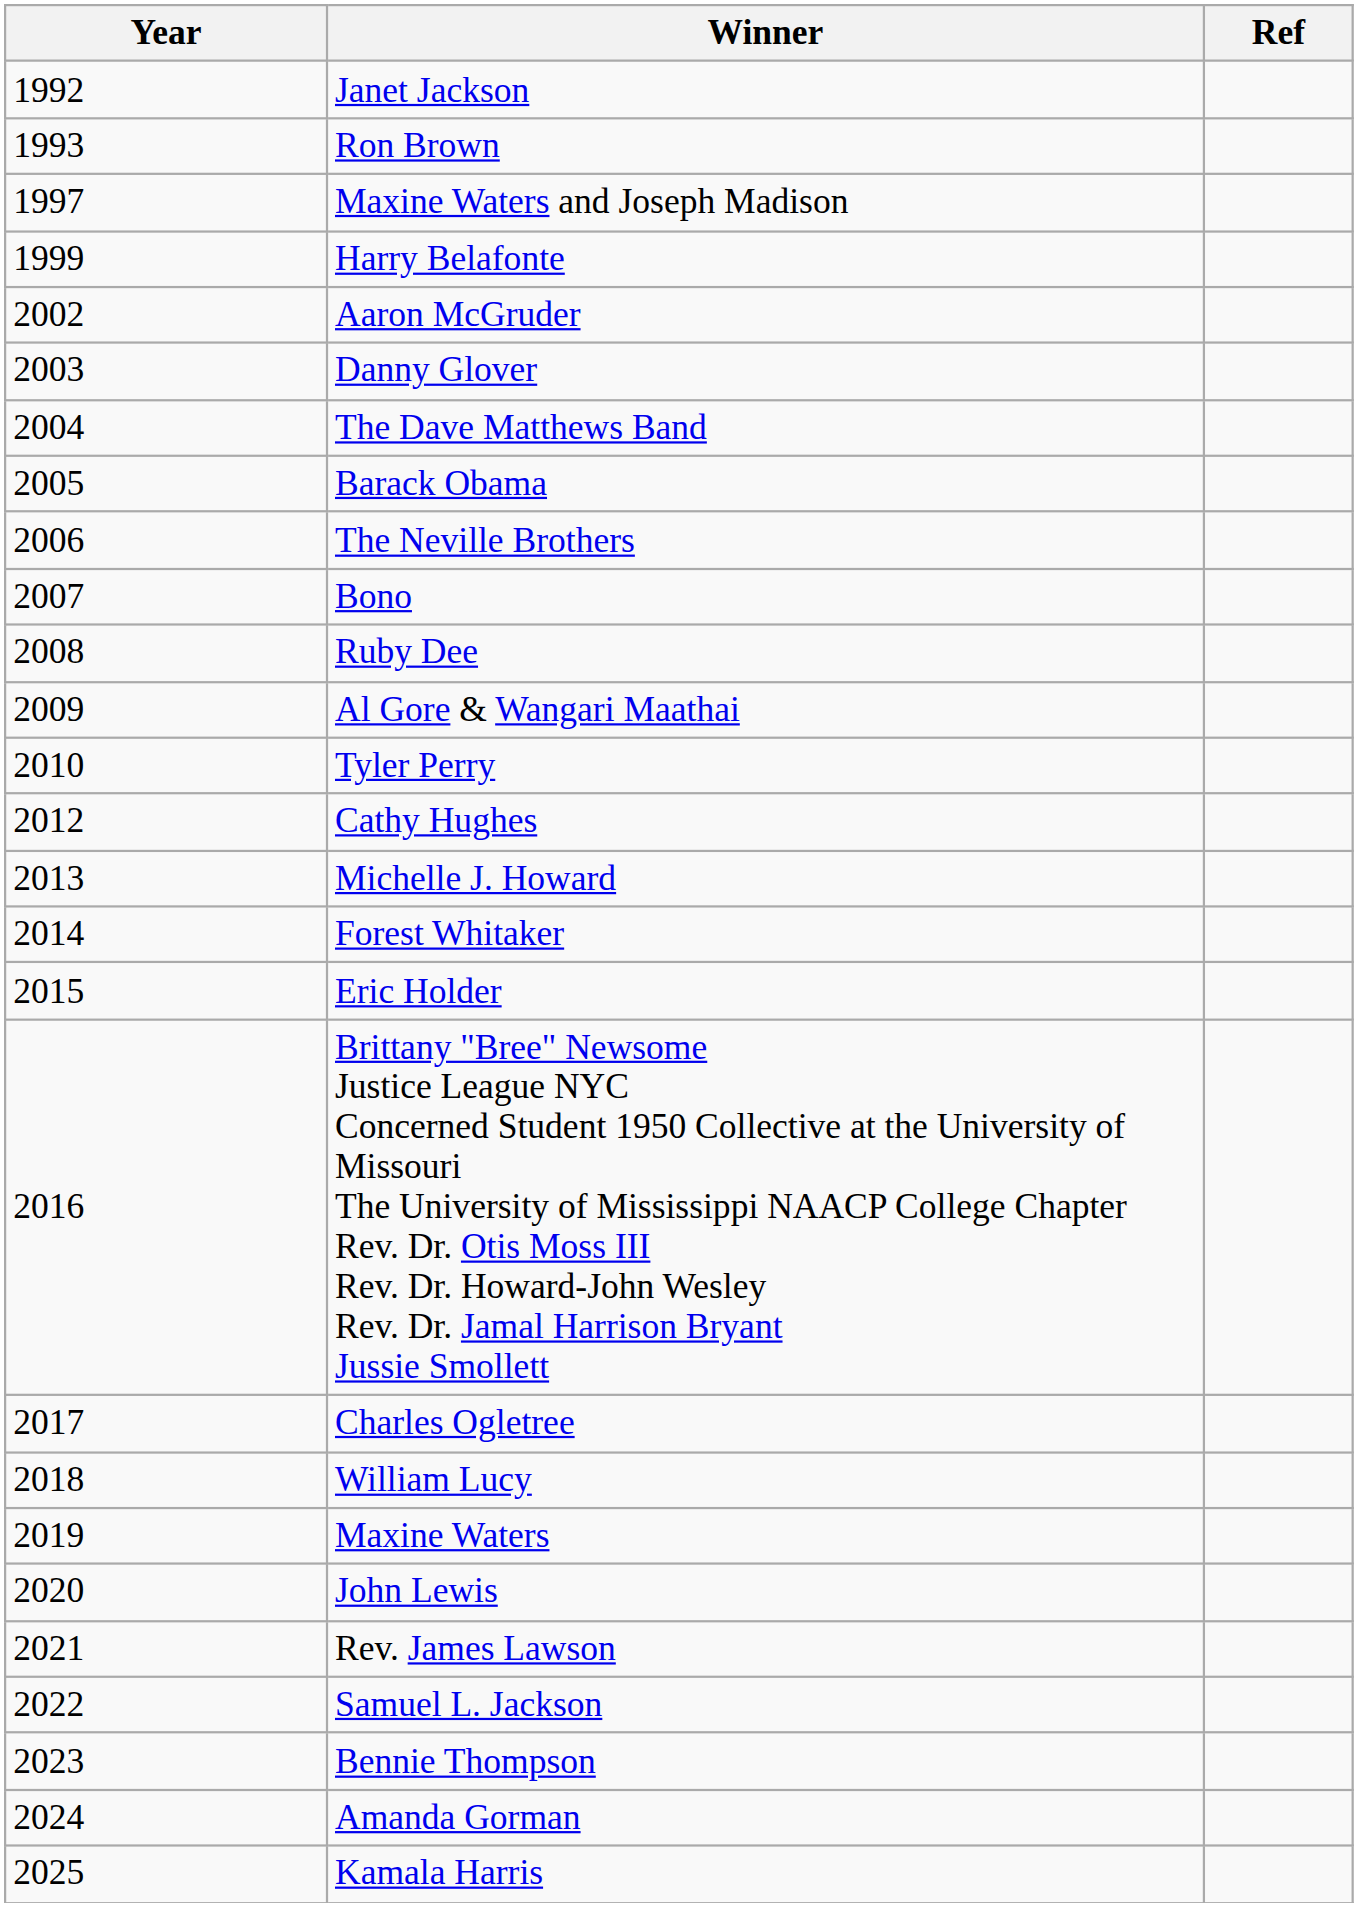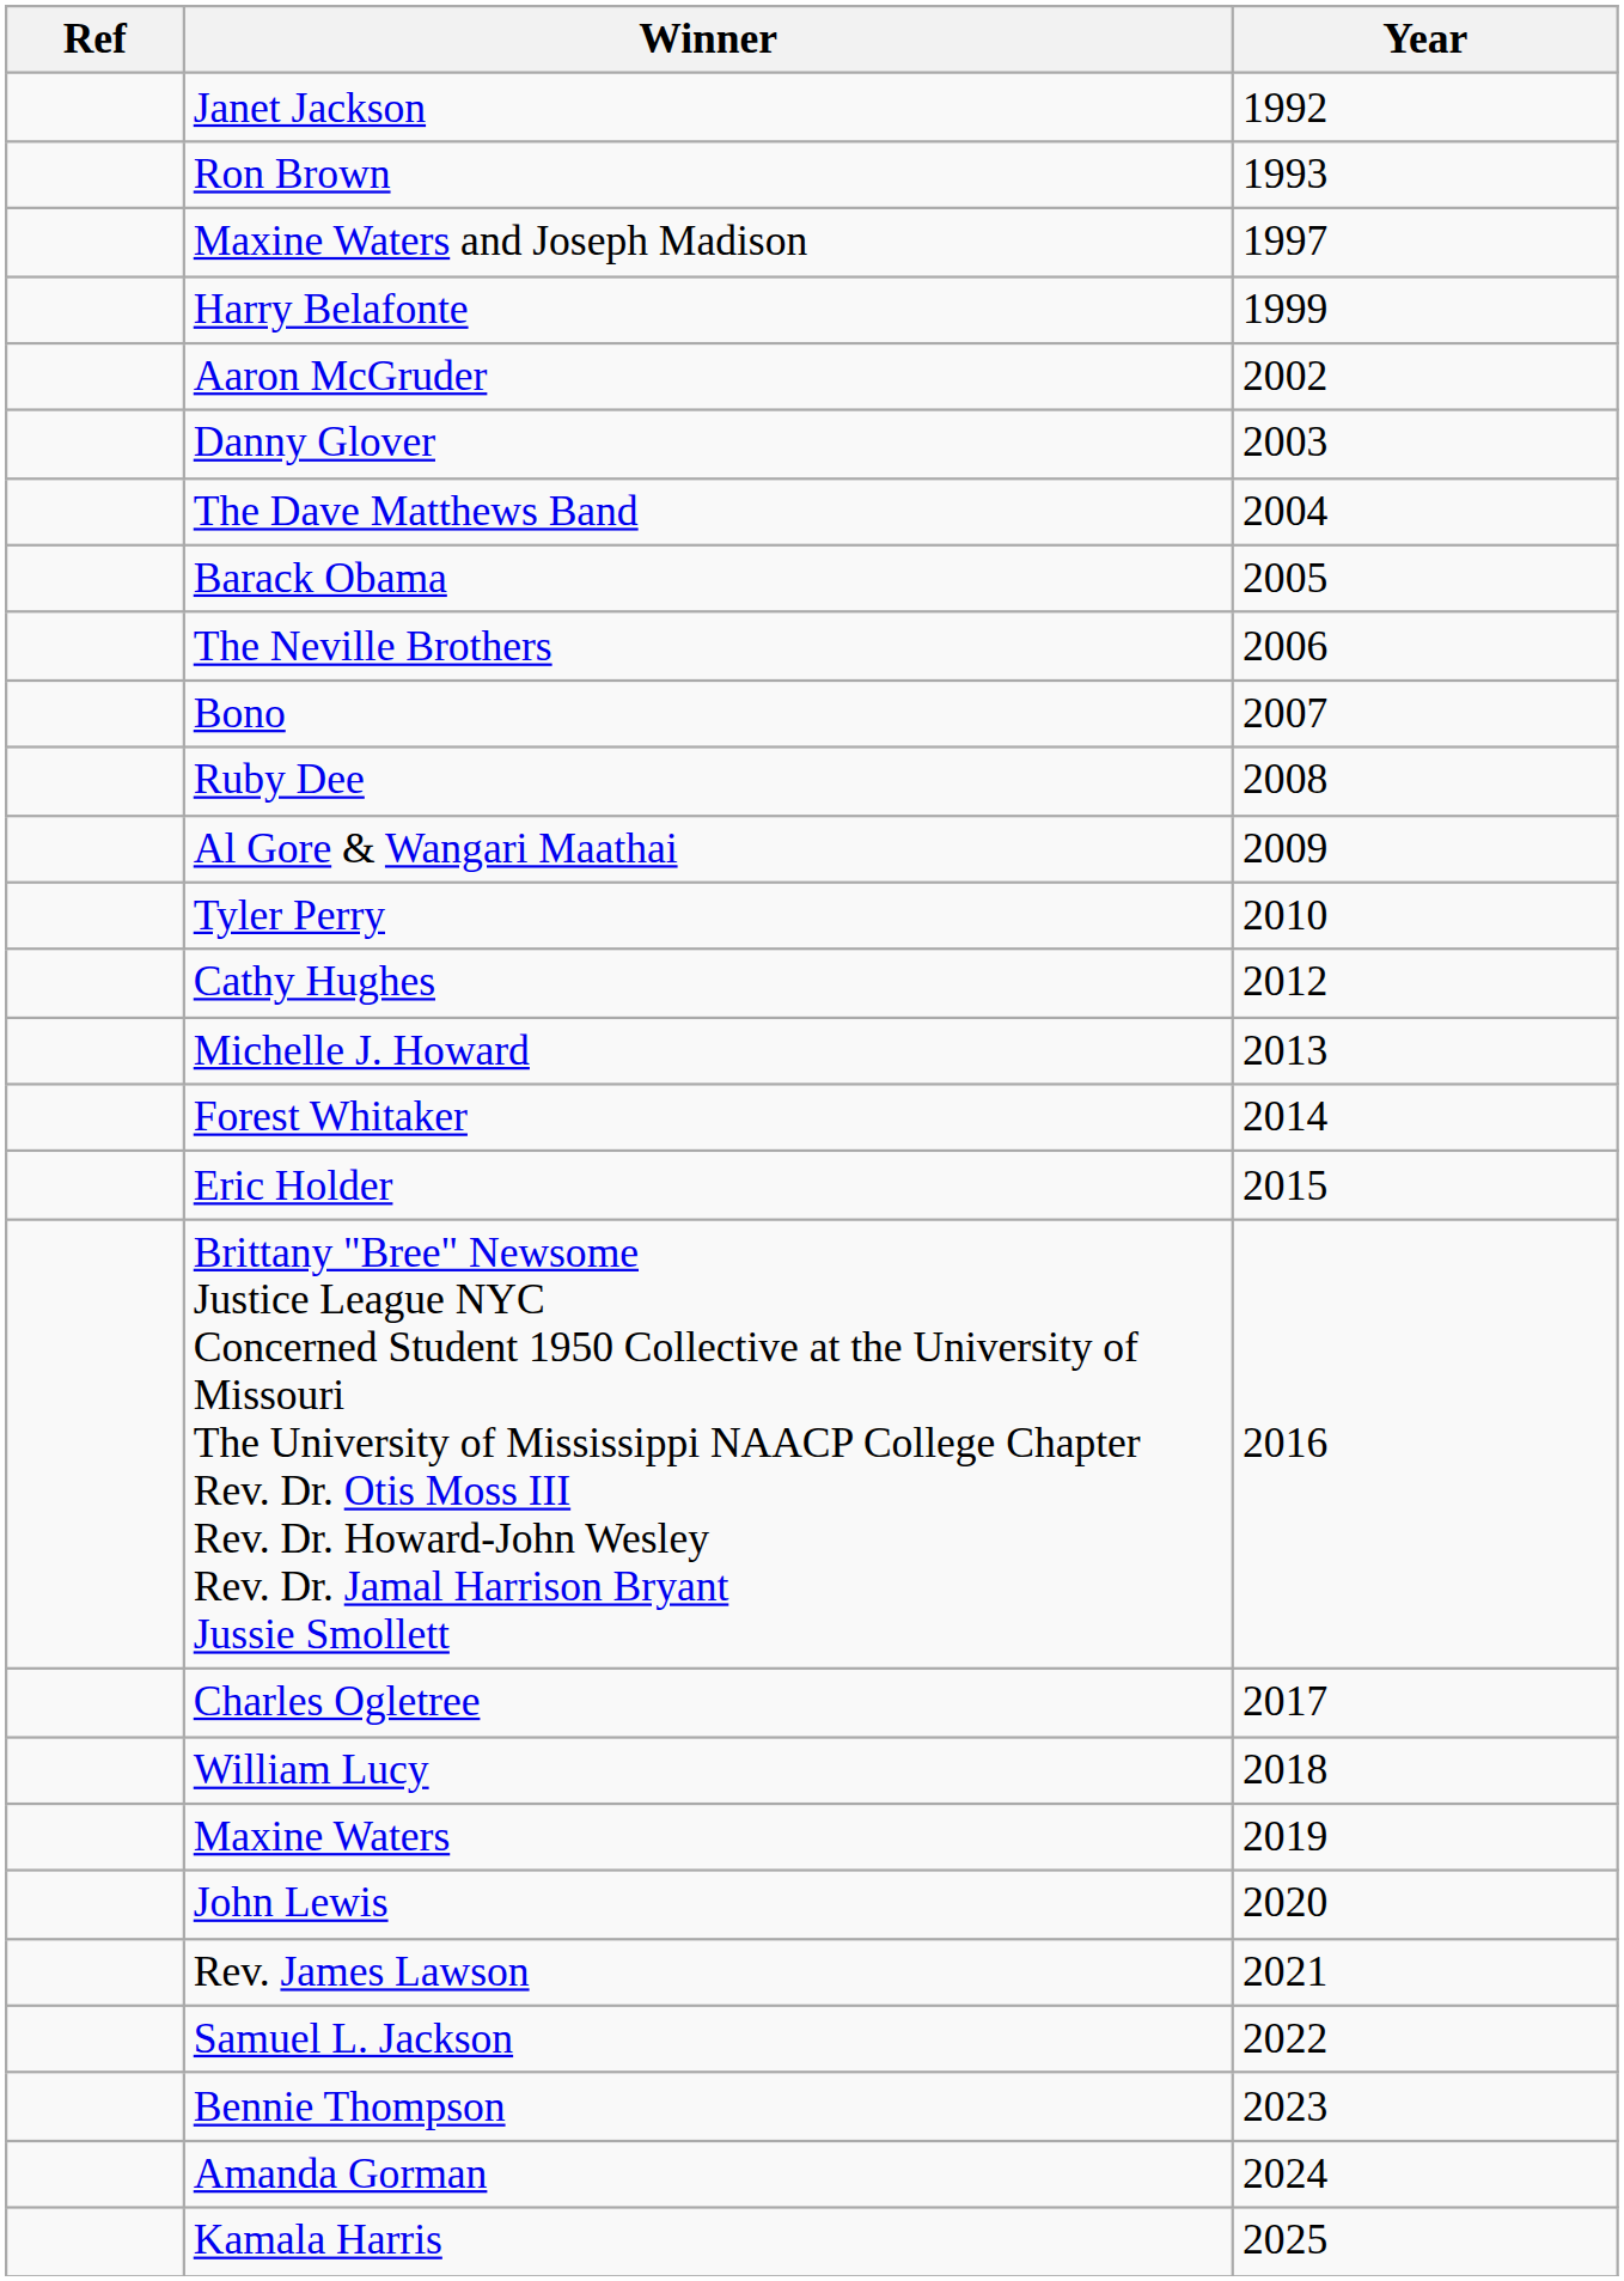columns swapped: Year <-> Ref
